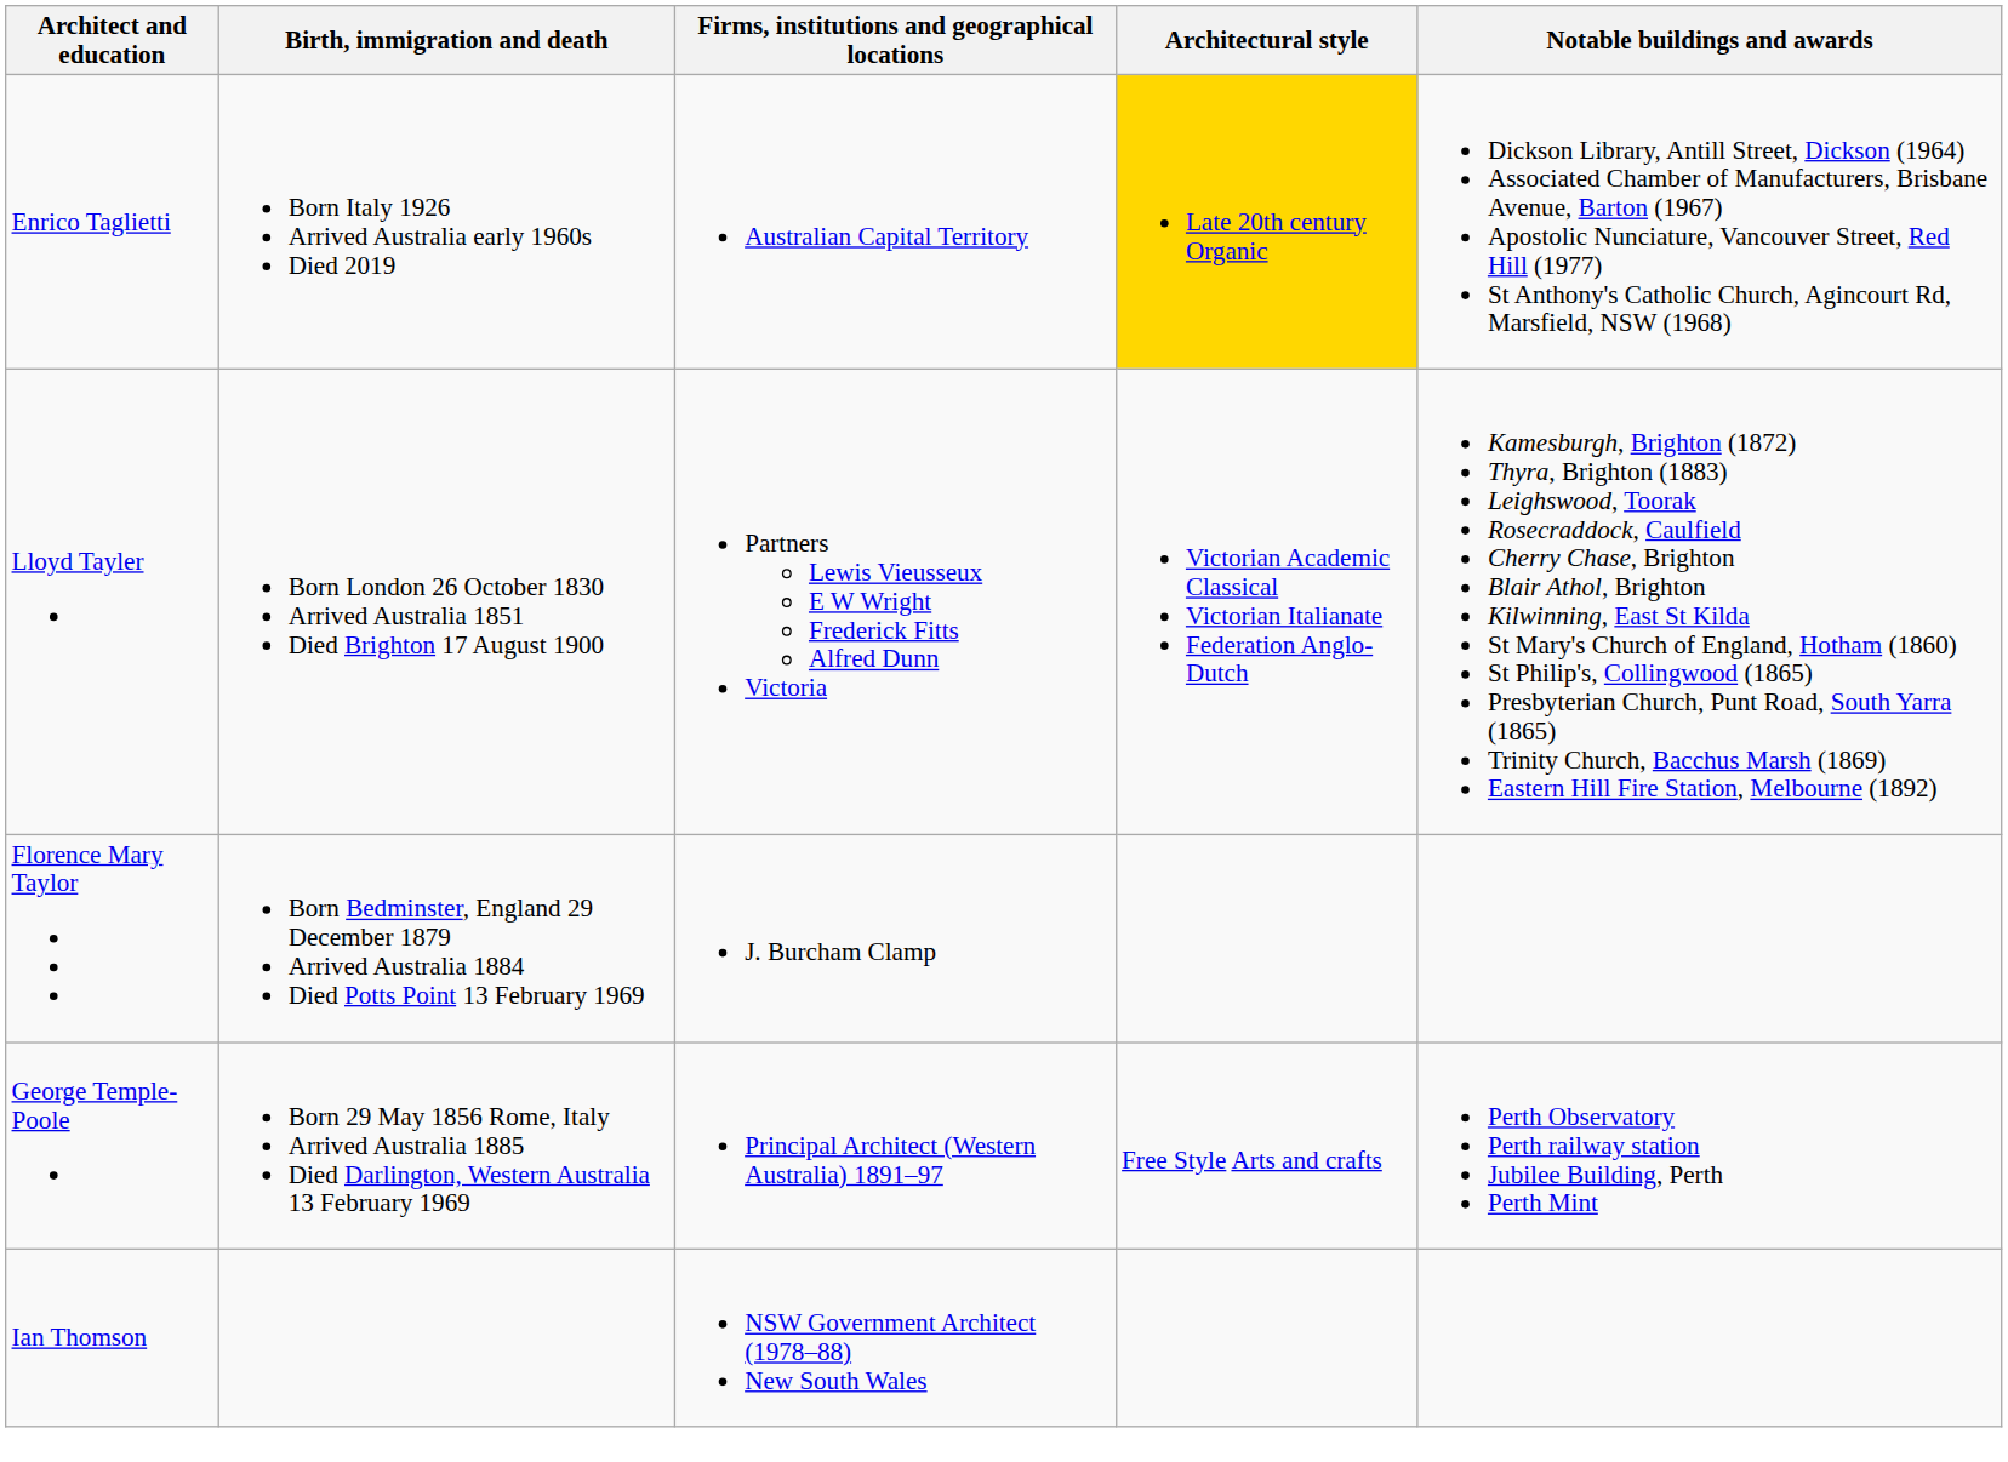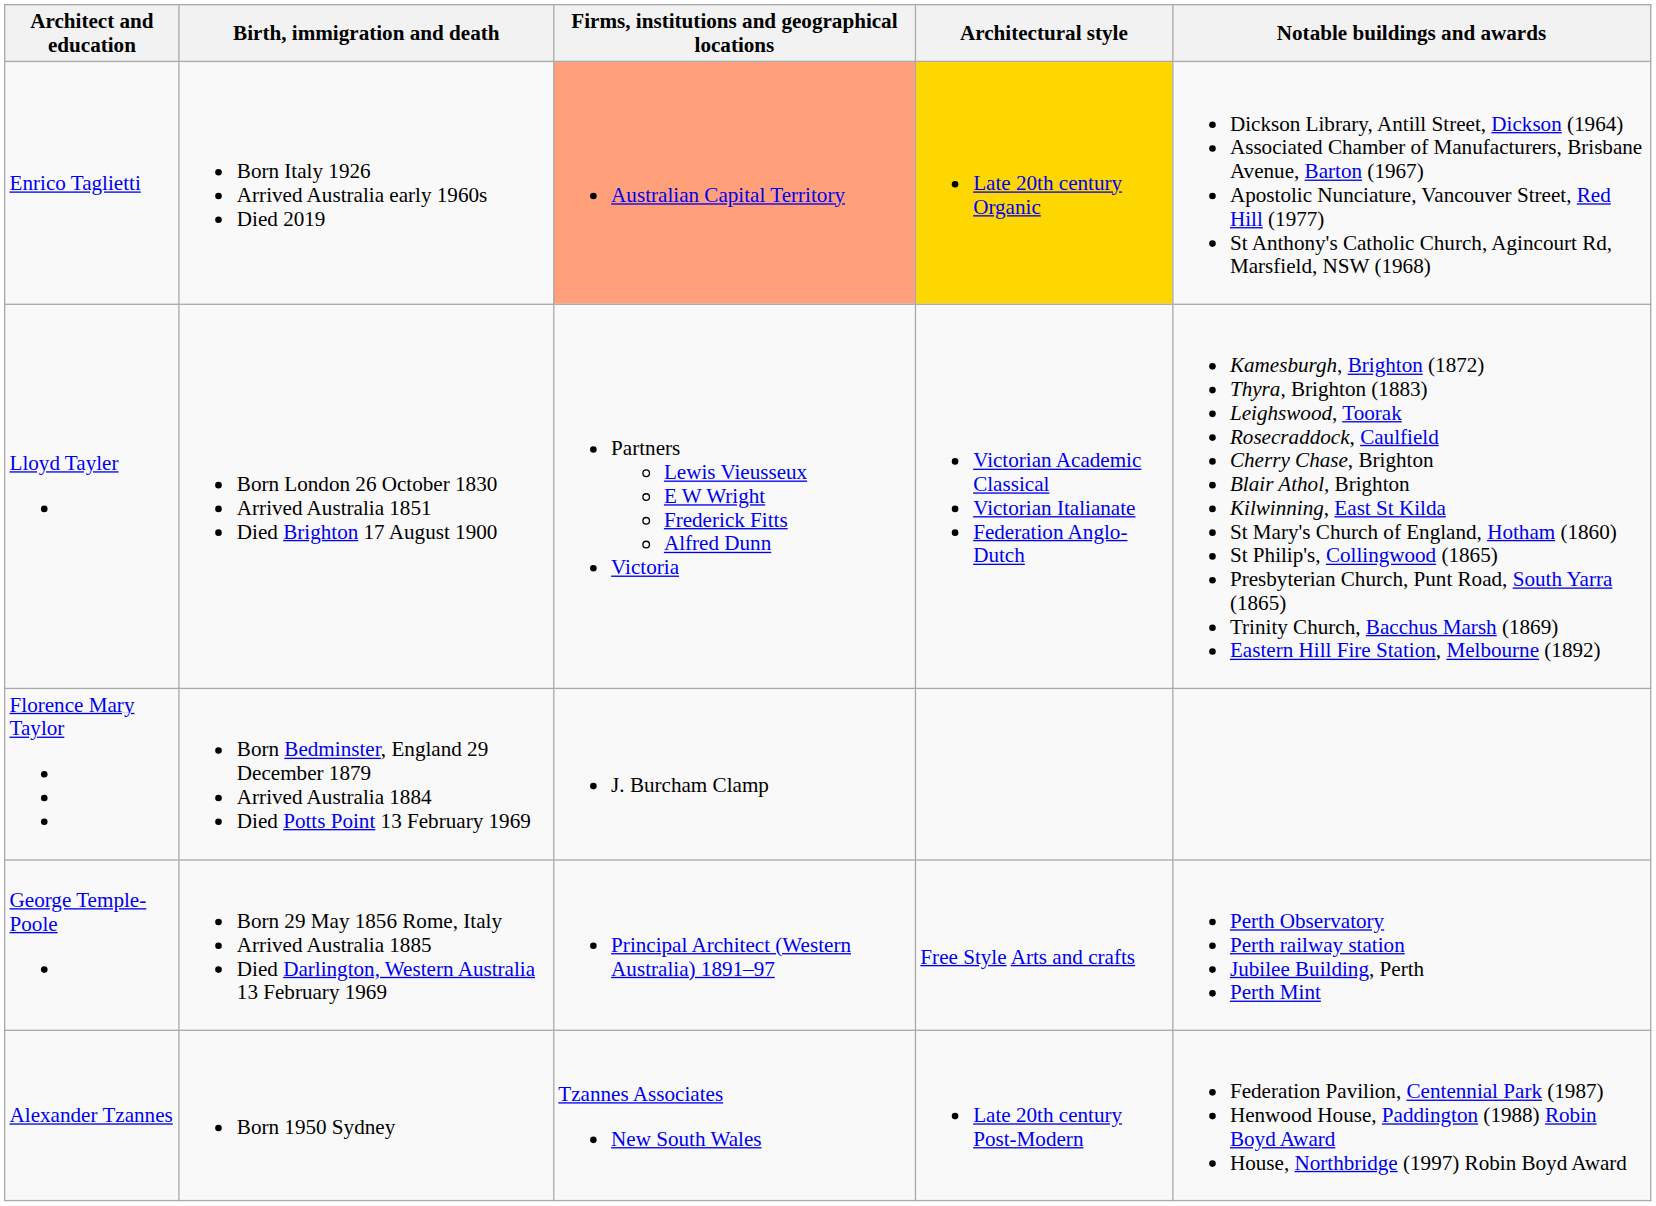Enrico Taglietti | Firms, institutions and geographical locations: no background -> lightsalmon background
- row: Ian Thomson | NSW Government Architect (1978–88) New South Wales
+ row: Alexander Tzannes | Born 1950 Sydney | Tzannes Associates New South Wales | Late 20th century Post-Modern | Federation Pavilion, Centennial Park (1987) Henwood House, Paddington (1988) Robin Boyd Award House, Northbridge (1997) Robin Boyd Award
